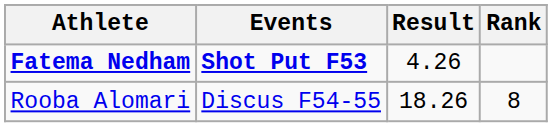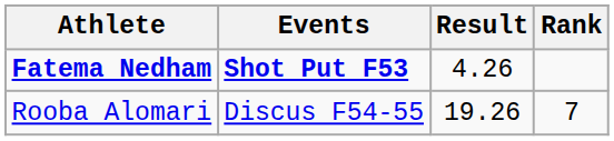Rooba Alomari | Result: 18.26 -> 19.26
Rooba Alomari | Rank: 8 -> 7
